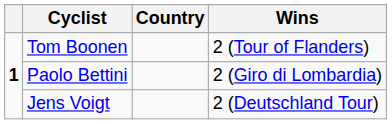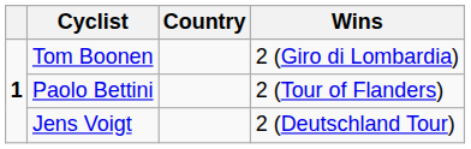Tom Boonen | Wins: 2 (Tour of Flanders) -> 2 (Giro di Lombardia)
Paolo Bettini | Wins: 2 (Giro di Lombardia) -> 2 (Tour of Flanders)
